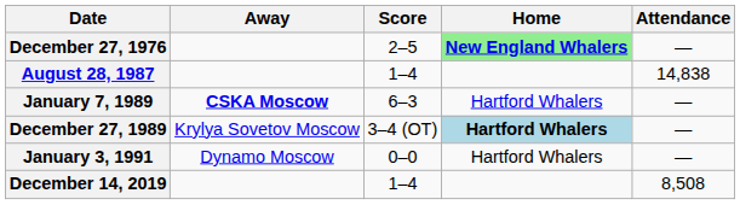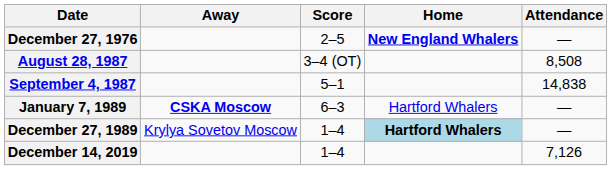December 27, 1976 | Home: lightgreen background -> no background
August 28, 1987 | Score: 1–4 -> 3–4 (OT)
August 28, 1987 | Attendance: 14,838 -> 8,508
+ row: September 4, 1987 | 5–1 | 14,838
December 27, 1989 | Score: 3–4 (OT) -> 1–4
- row: January 3, 1991 | Dynamo Moscow | 0–0 | Hartford Whalers | —
December 14, 2019 | Attendance: 8,508 -> 7,126
